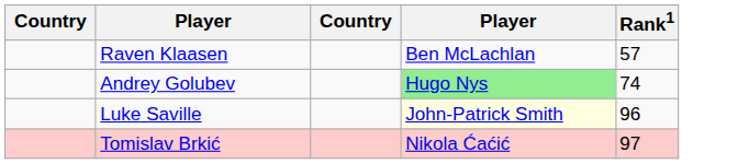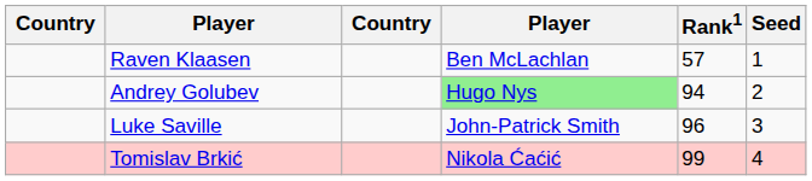+ column: Seed | 1 | 2 | 3 | 4
Andrey Golubev | Rank1: 74 -> 94
Luke Saville | column 4: lightyellow background -> no background
Tomislav Brkić | Rank1: 97 -> 99
